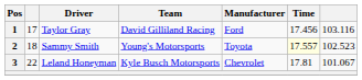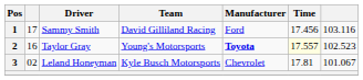1 | Driver: Taylor Gray -> Sammy Smith
2 | column 2: 18 -> 16
2 | Driver: Sammy Smith -> Taylor Gray
2 | Manufacturer: normal -> bold
3 | column 2: 22 -> 02
